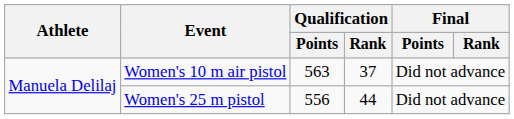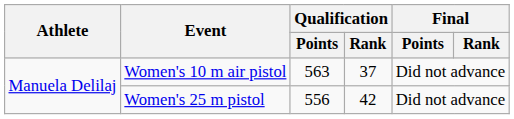Women's 25 m pistol | Qualification / Rank: 44 -> 42
